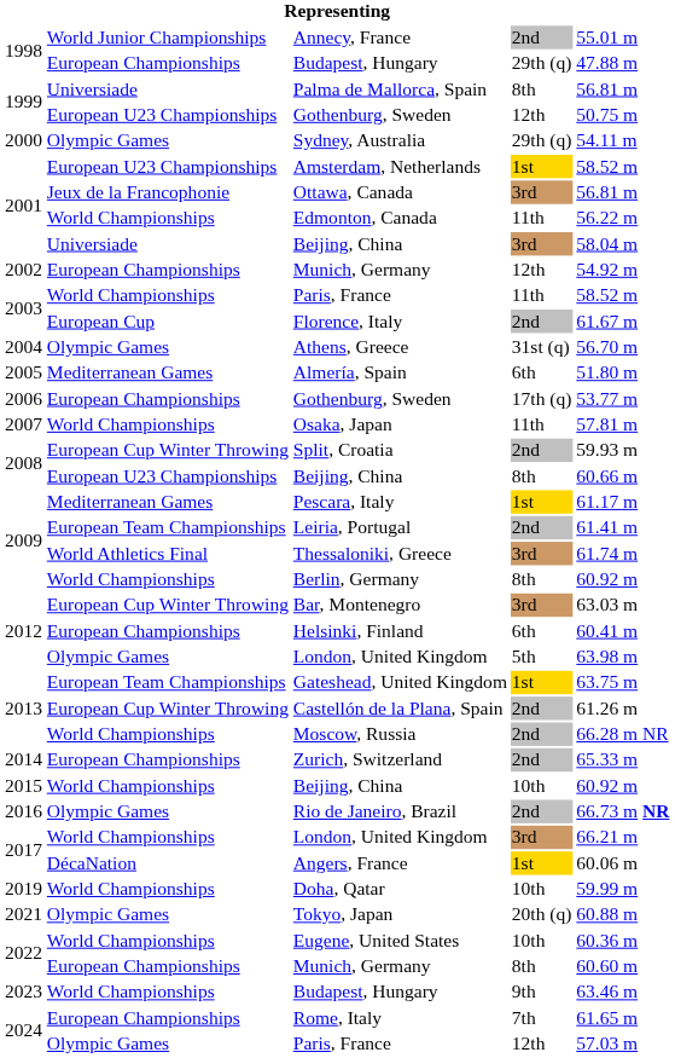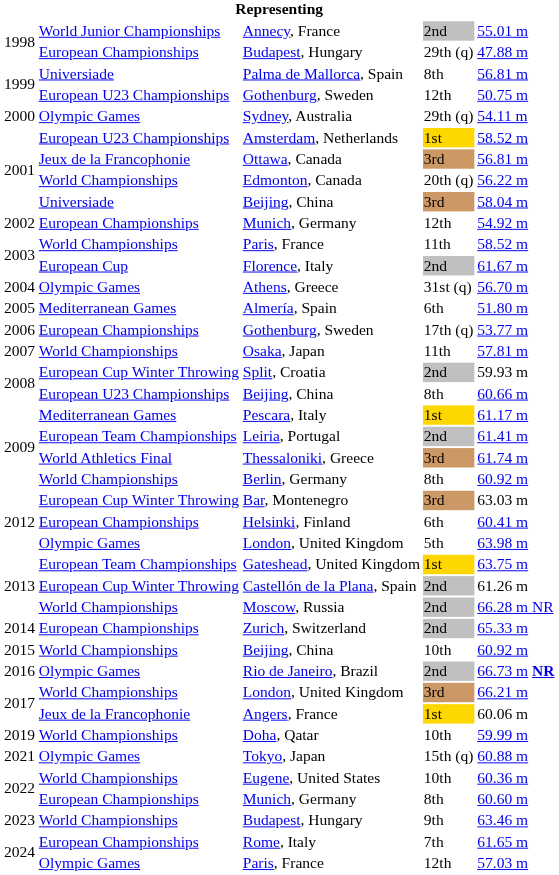Edmonton, Canada | column 4: 11th -> 20th (q)
Angers, France | column 2: DécaNation -> Jeux de la Francophonie
Tokyo, Japan | column 4: 20th (q) -> 15th (q)
